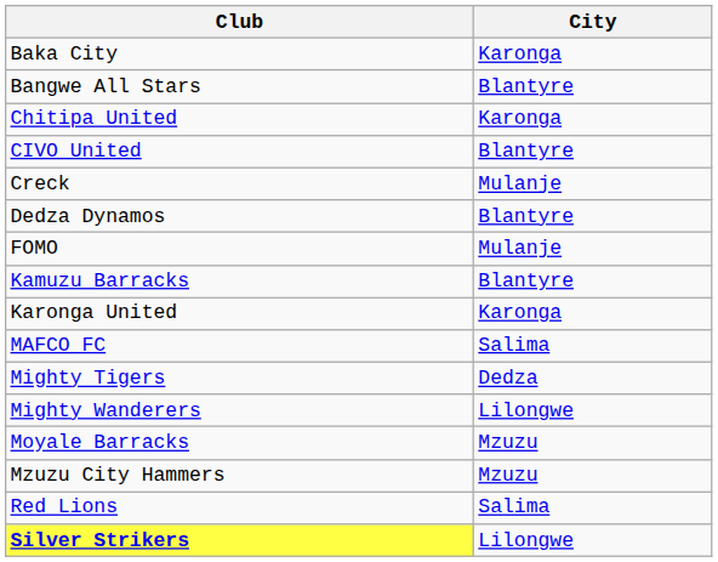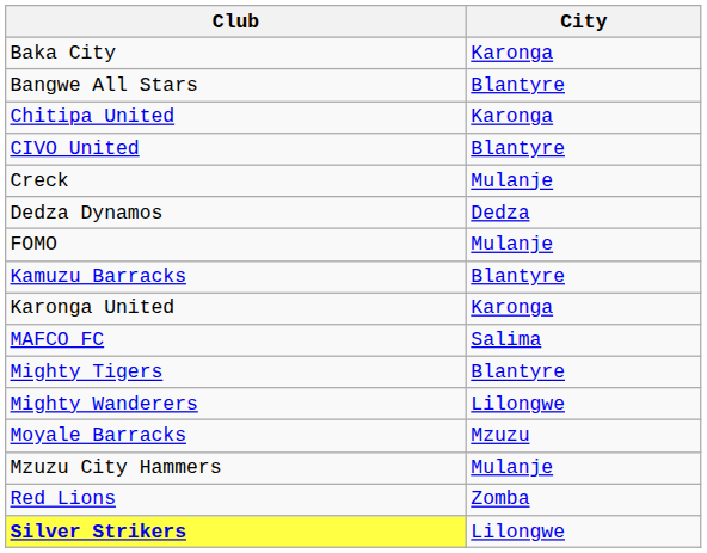Dedza Dynamos | City: Blantyre -> Dedza
Mighty Tigers | City: Dedza -> Blantyre
Mzuzu City Hammers | City: Mzuzu -> Mulanje
Red Lions | City: Salima -> Zomba
